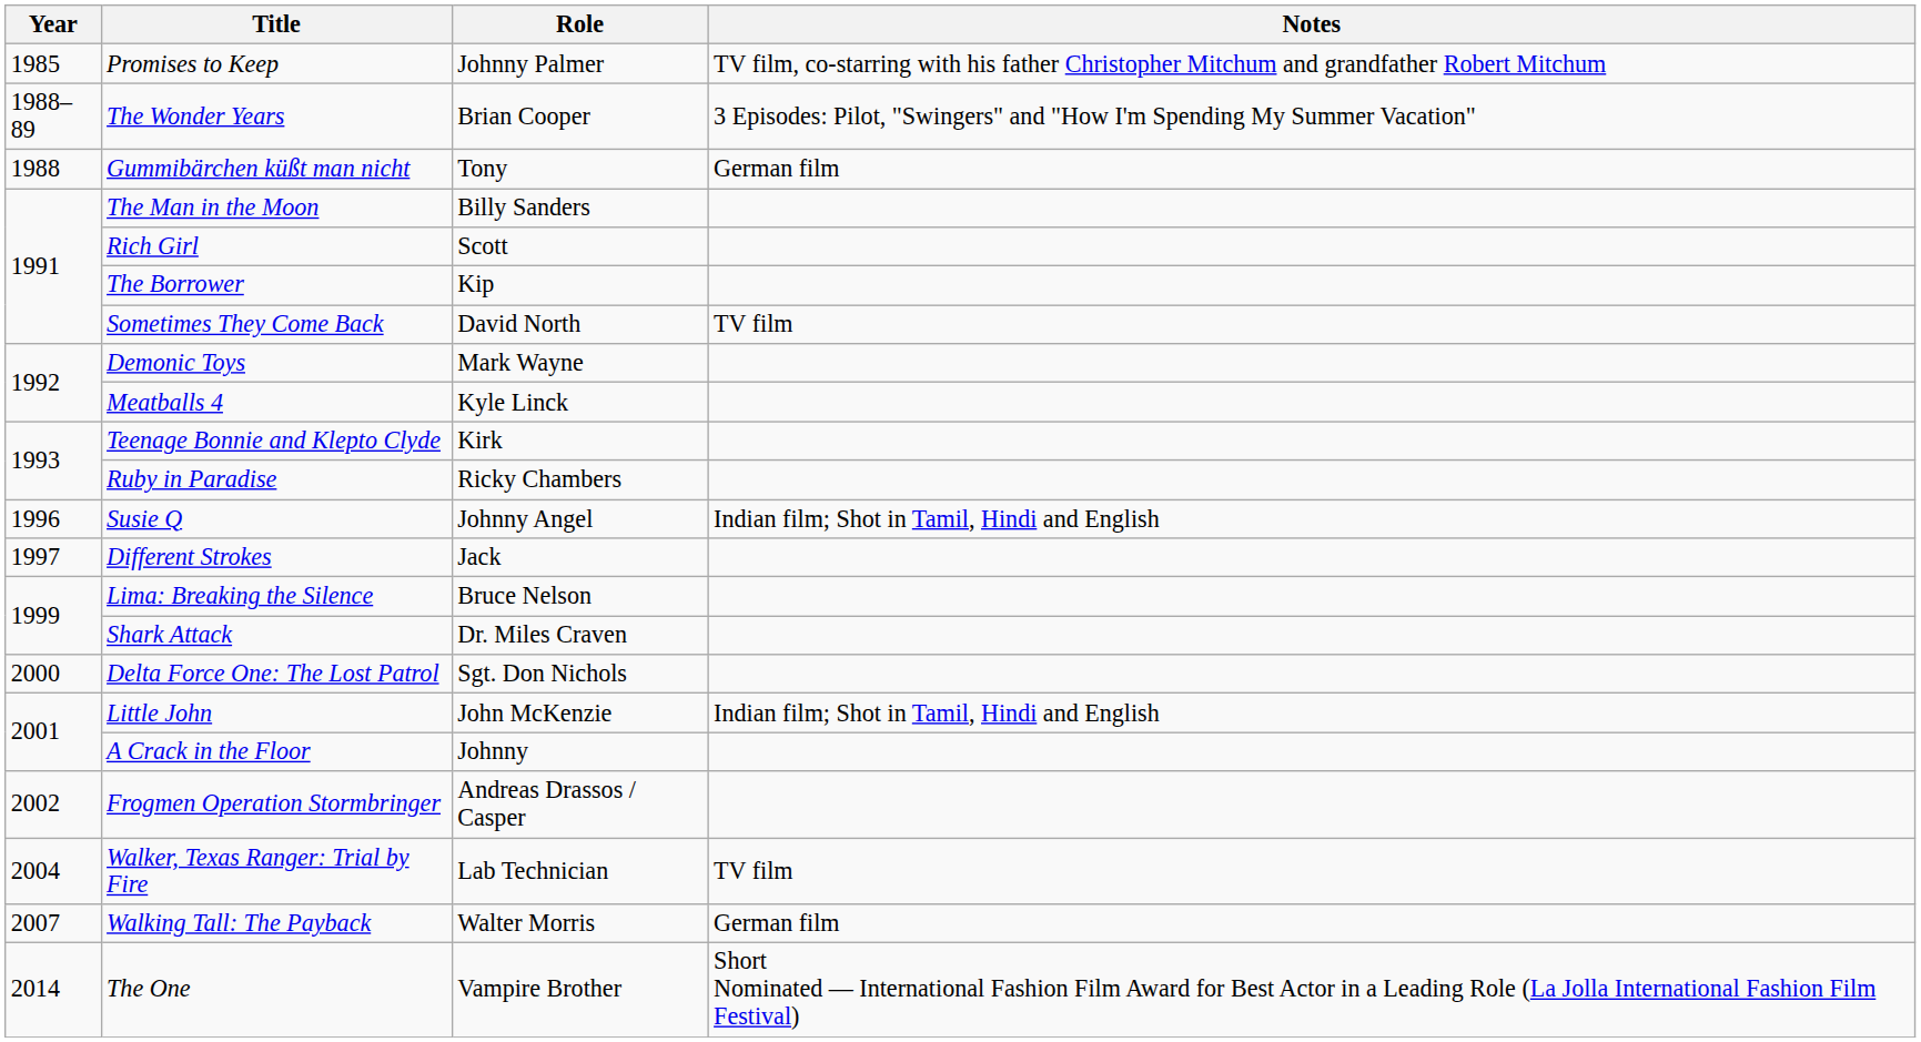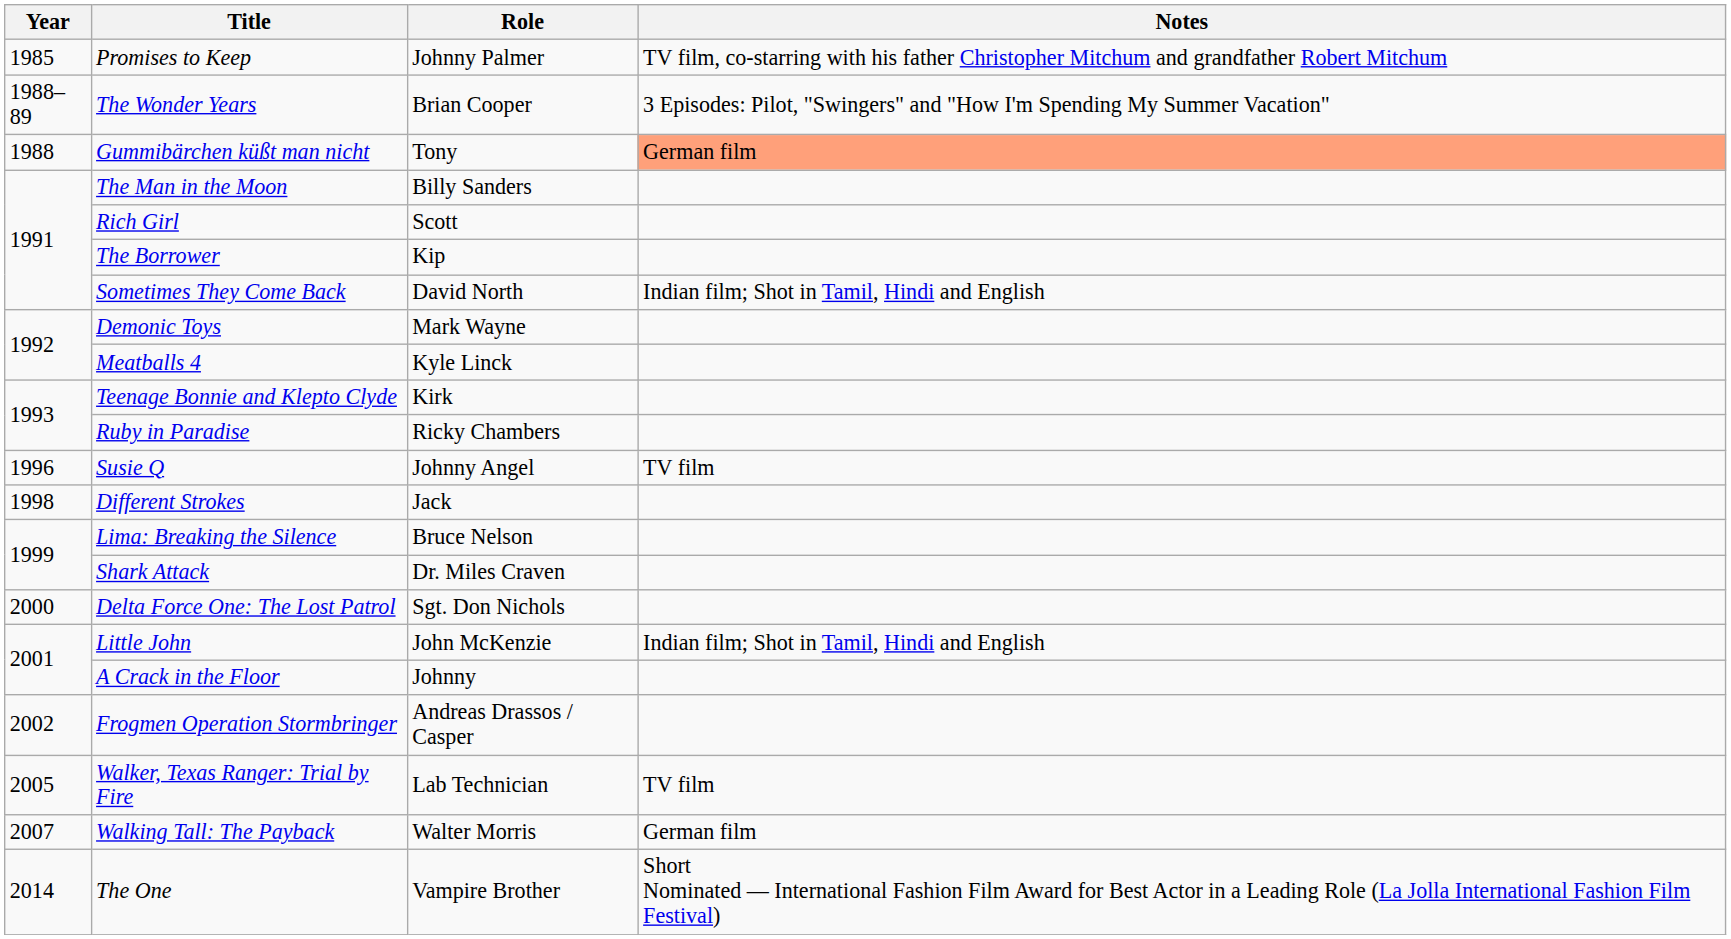Gummibärchen küßt man nicht | Notes: no background -> lightsalmon background
Sometimes They Come Back | Notes: TV film -> Indian film; Shot in Tamil, Hindi and English
Susie Q | Notes: Indian film; Shot in Tamil, Hindi and English -> TV film
Different Strokes | Year: 1997 -> 1998
Walker, Texas Ranger: Trial by Fire | Year: 2004 -> 2005
